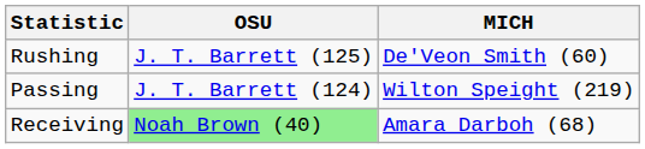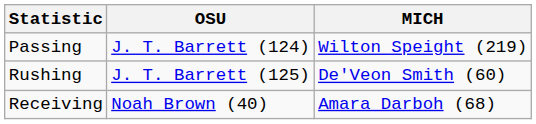rows swapped: Passing <-> Rushing
Receiving | OSU: lightgreen background -> no background
